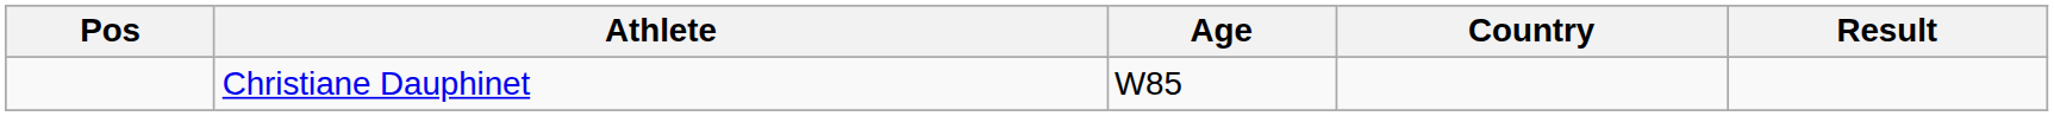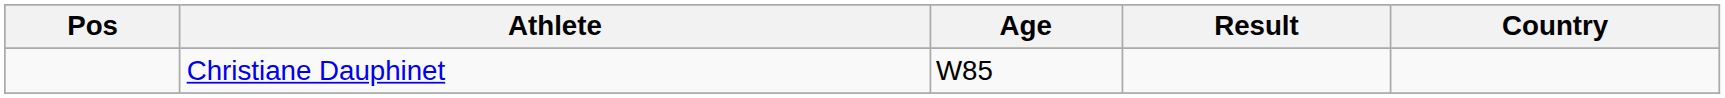columns swapped: Country <-> Result
